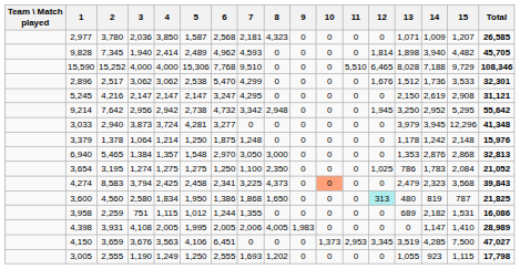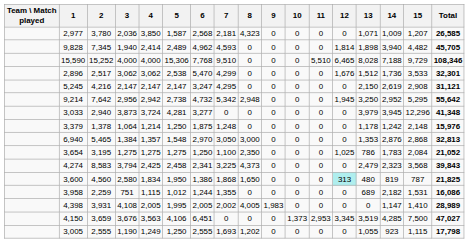9,214 | 7: 3,342 -> 5,342
3,654 | 3: 1,274 -> 1,275
4,274 | 10: lightsalmon background -> no background
4,398 | 7: 2,006 -> 2,002
